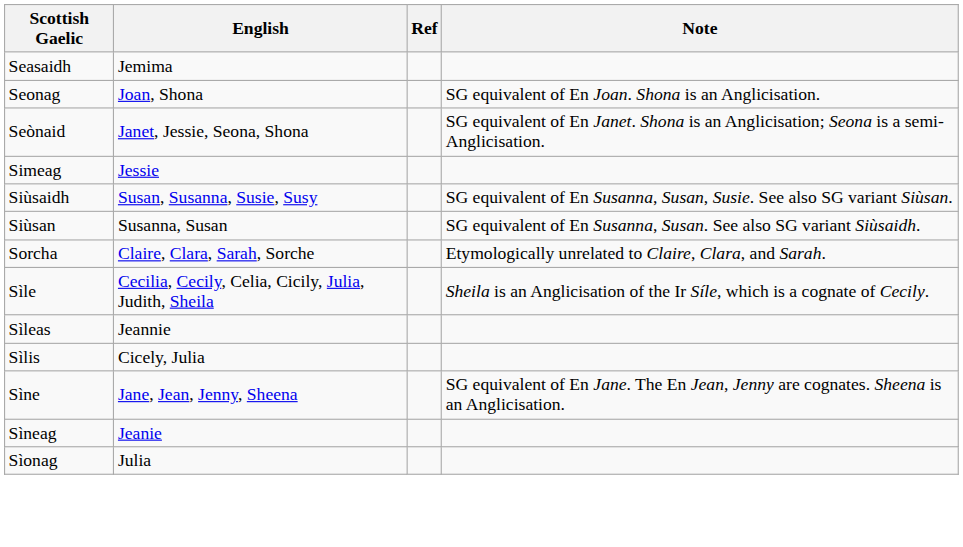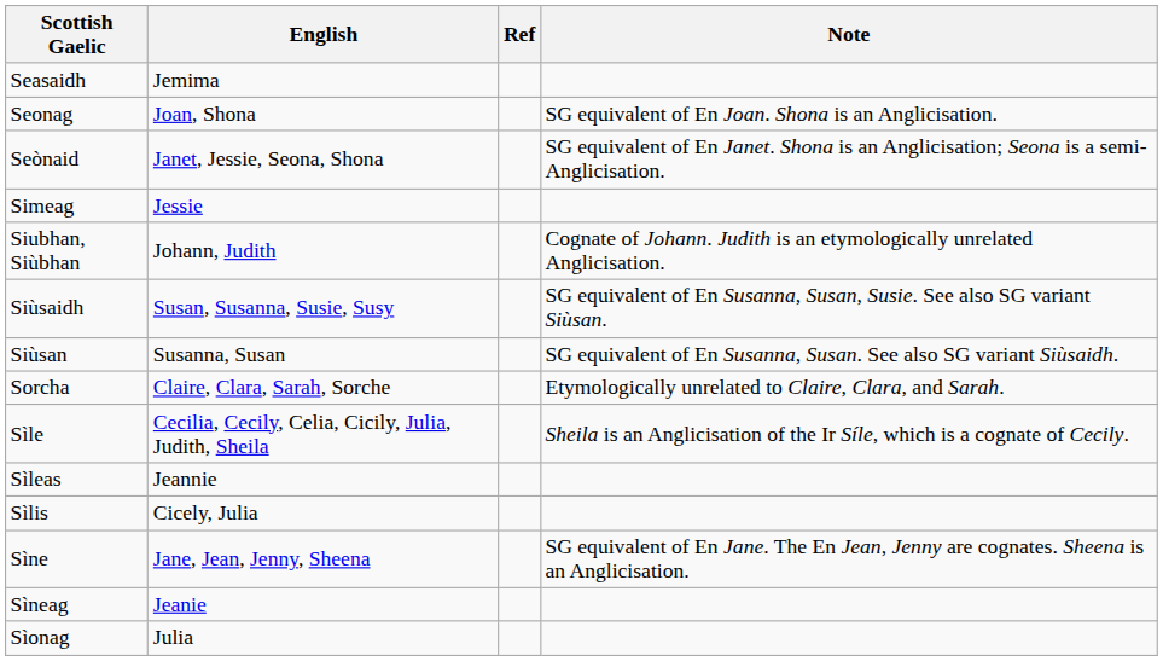+ row: Siubhan, Siùbhan | Johann, Judith | Cognate of Johann. Judith is an etymologically unrelated Anglicisation.
